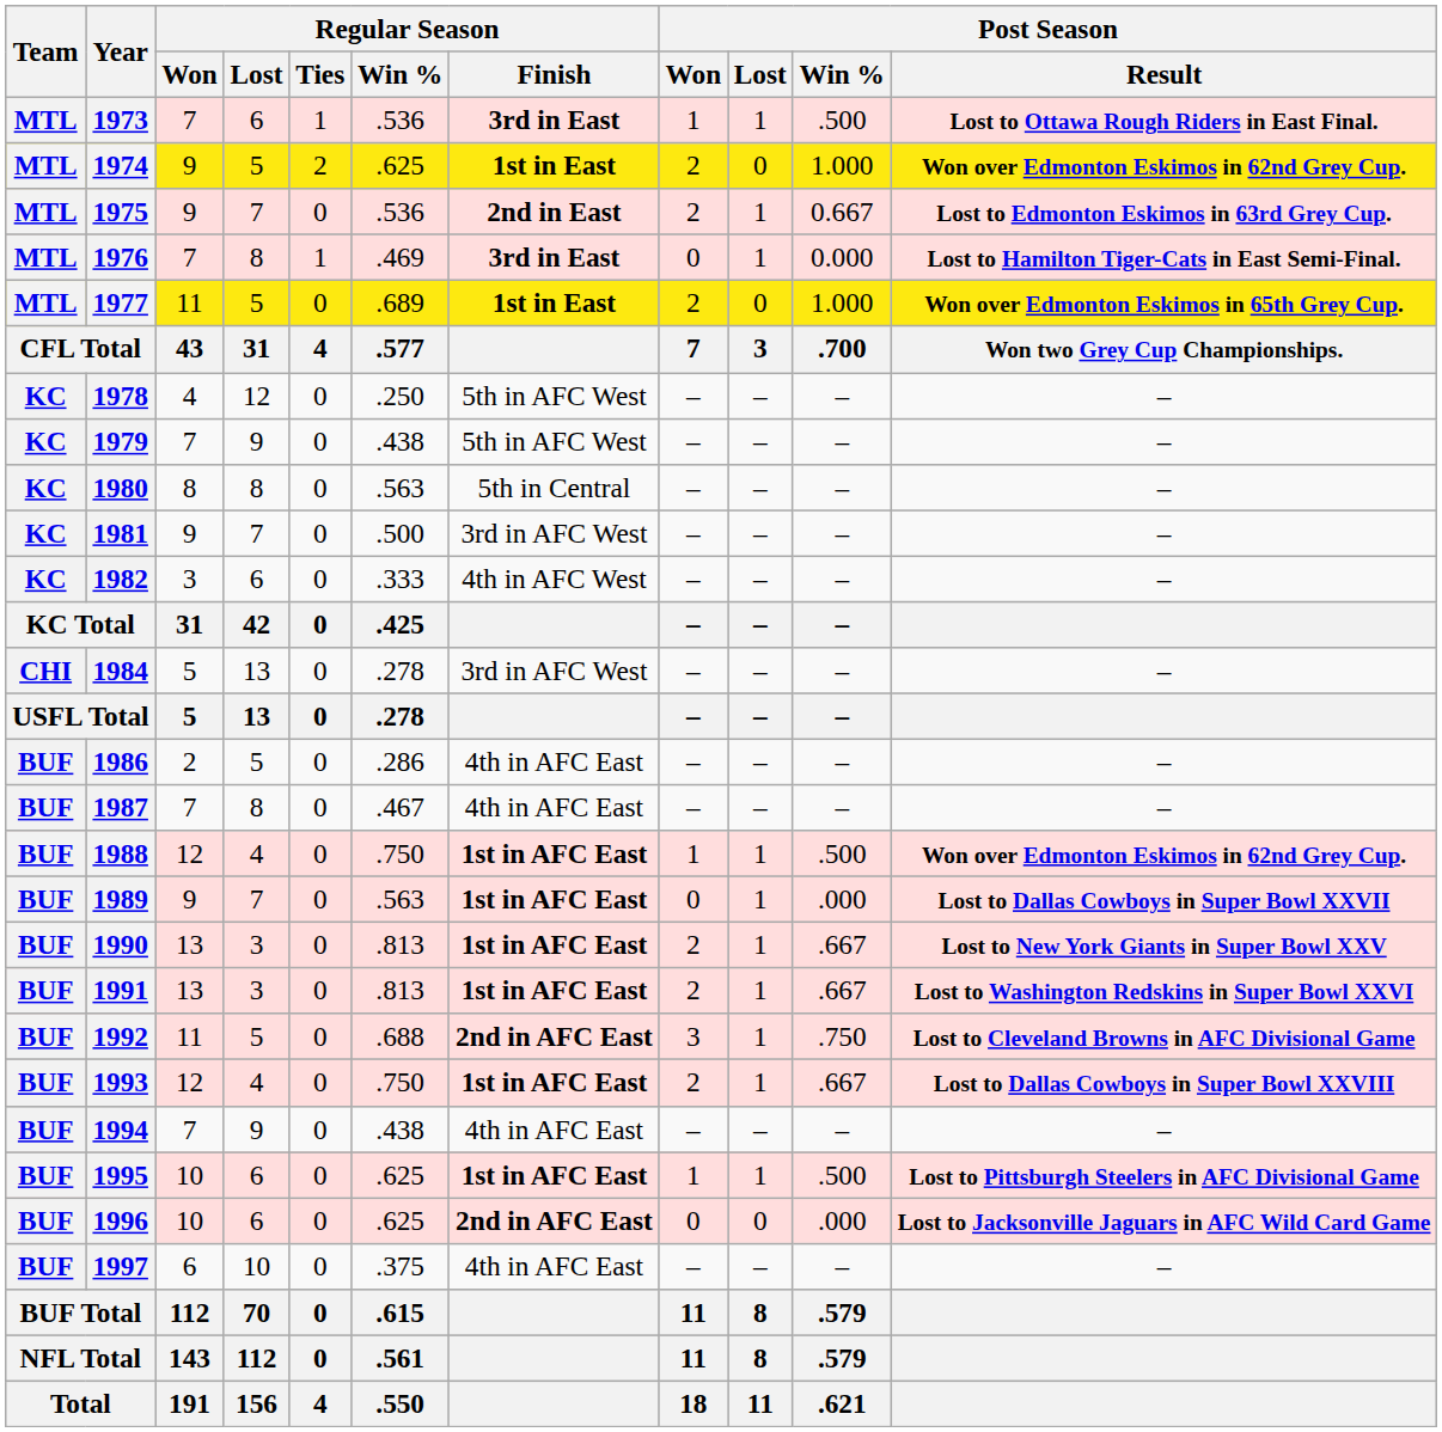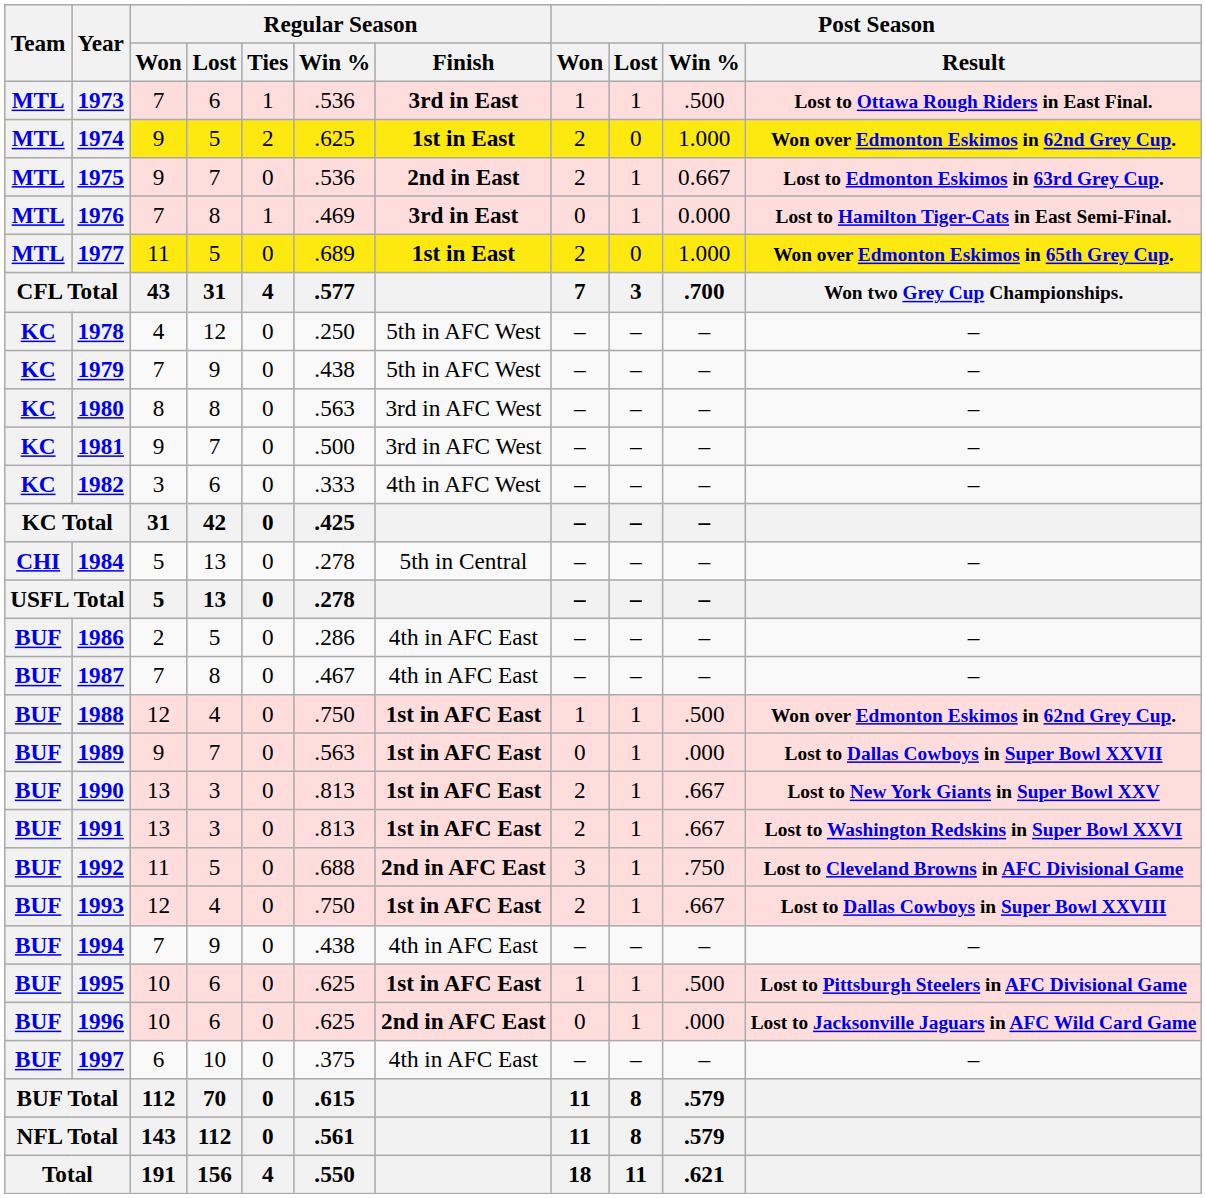1980 | Regular Season / Finish: 5th in Central -> 3rd in AFC West
1984 | Regular Season / Finish: 3rd in AFC West -> 5th in Central
1996 | Post Season / Lost: 0 -> 1
